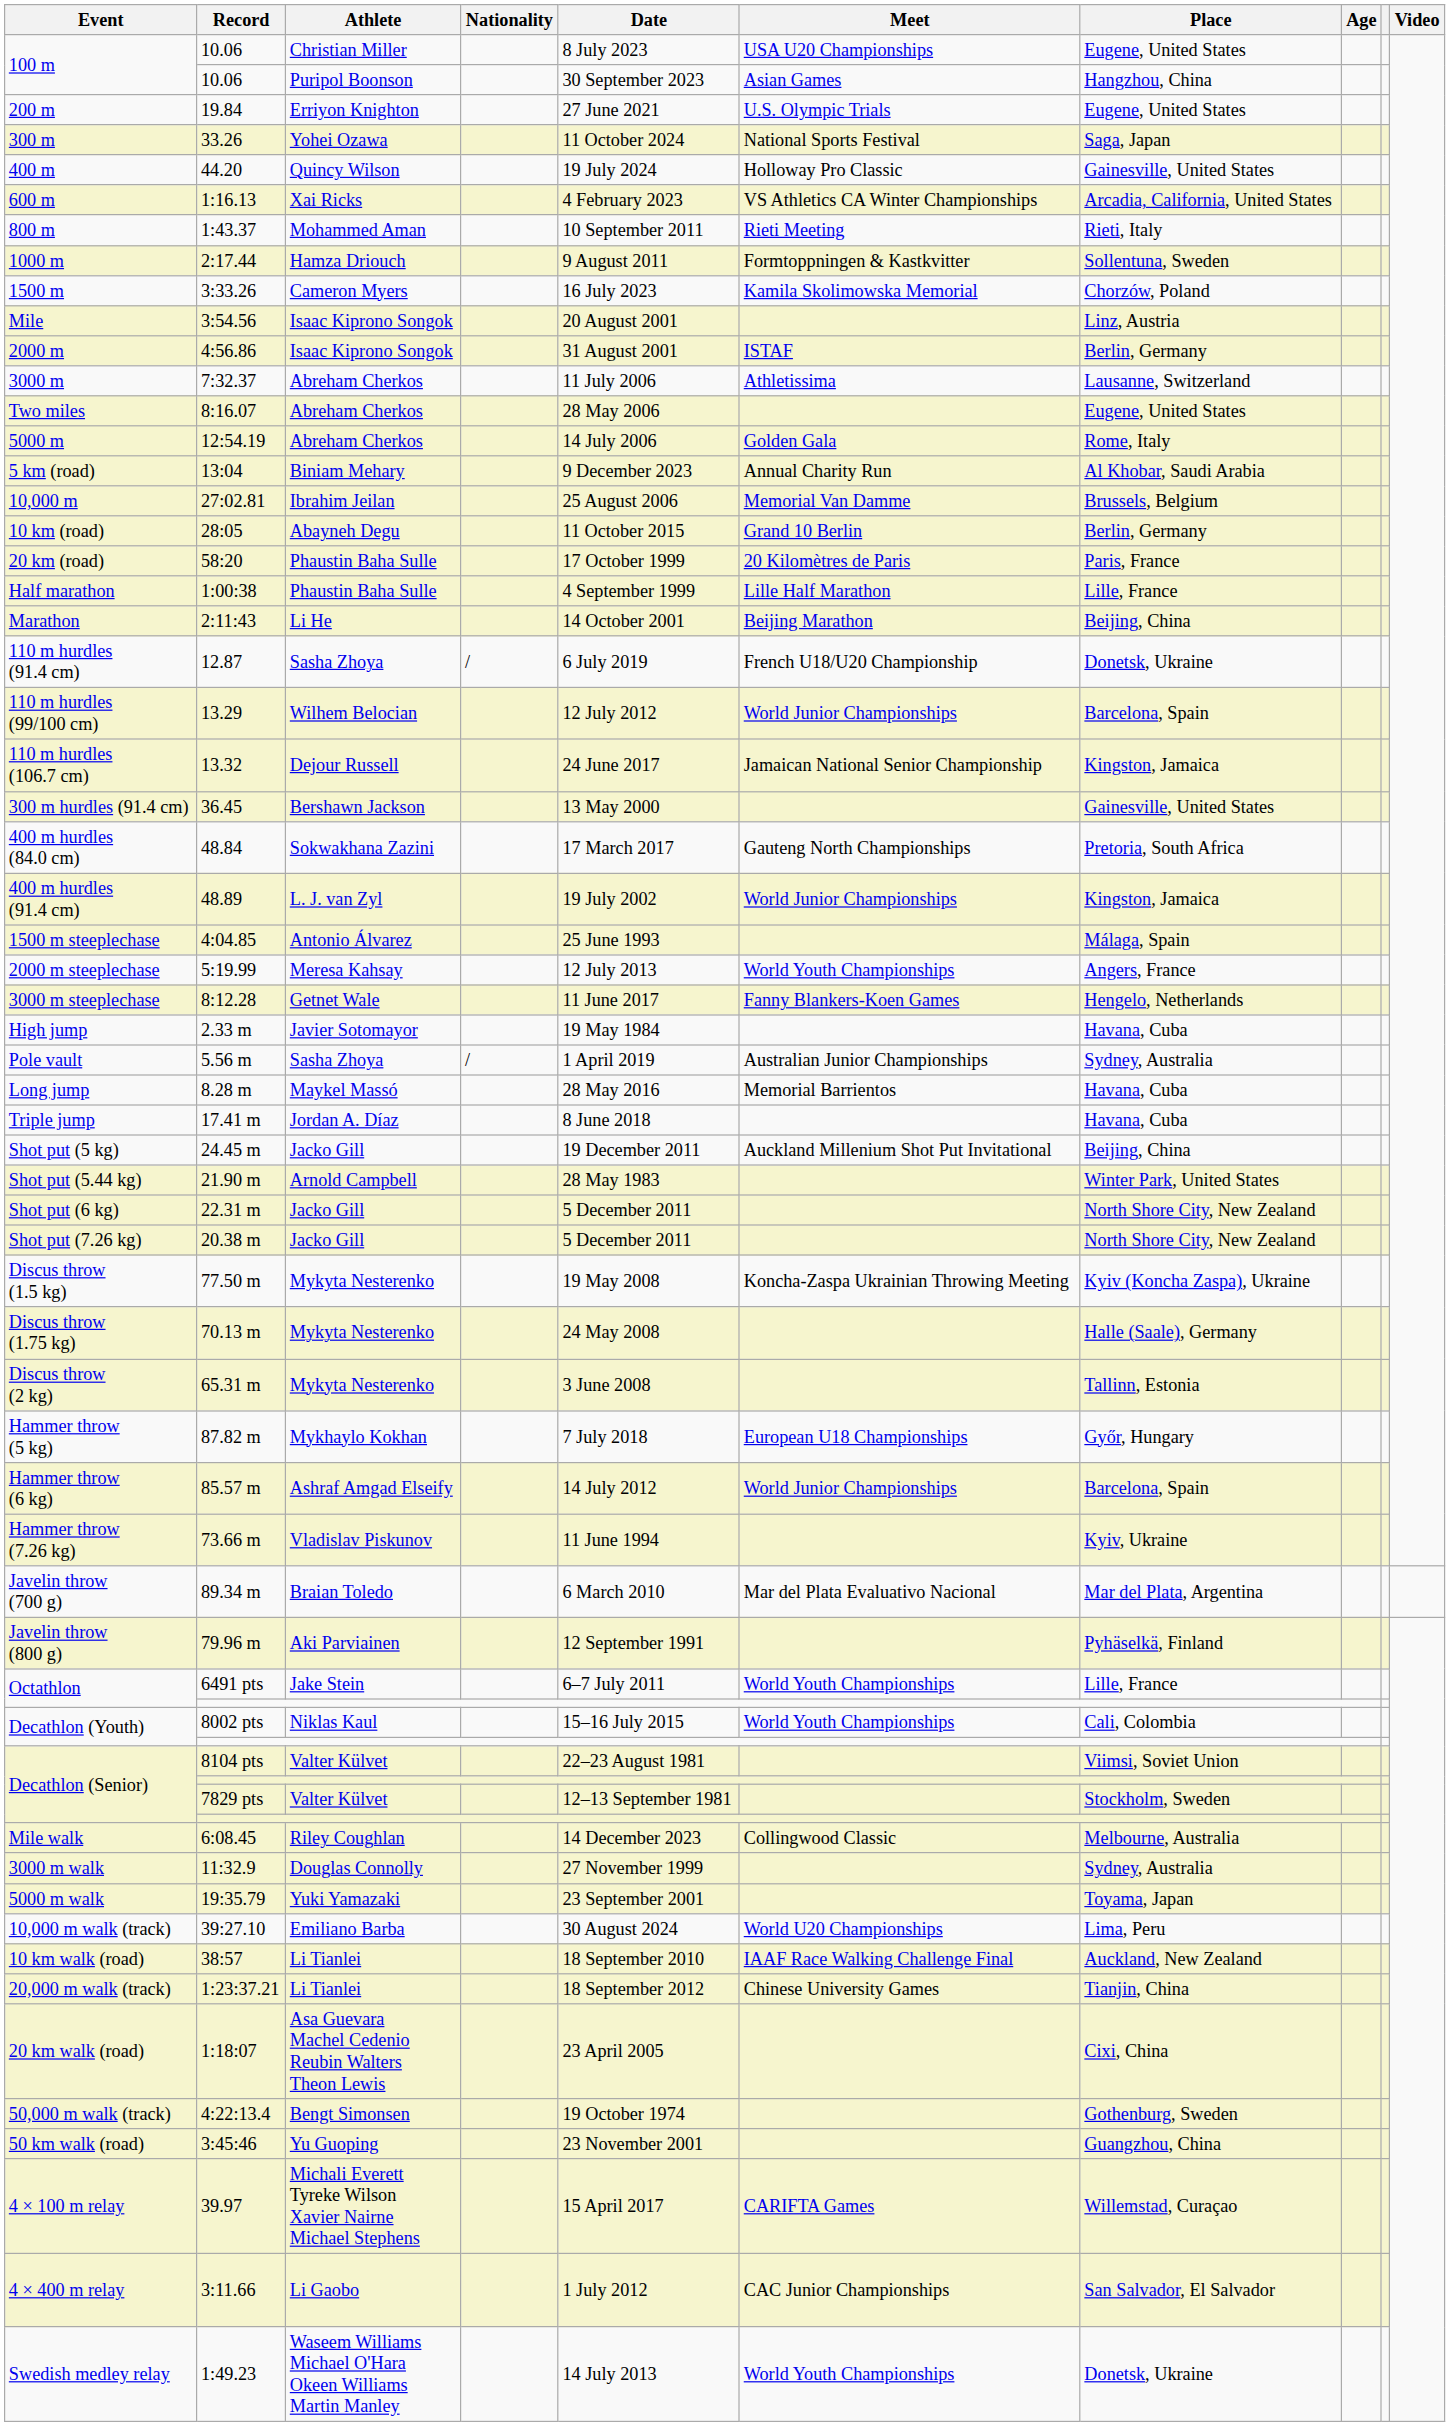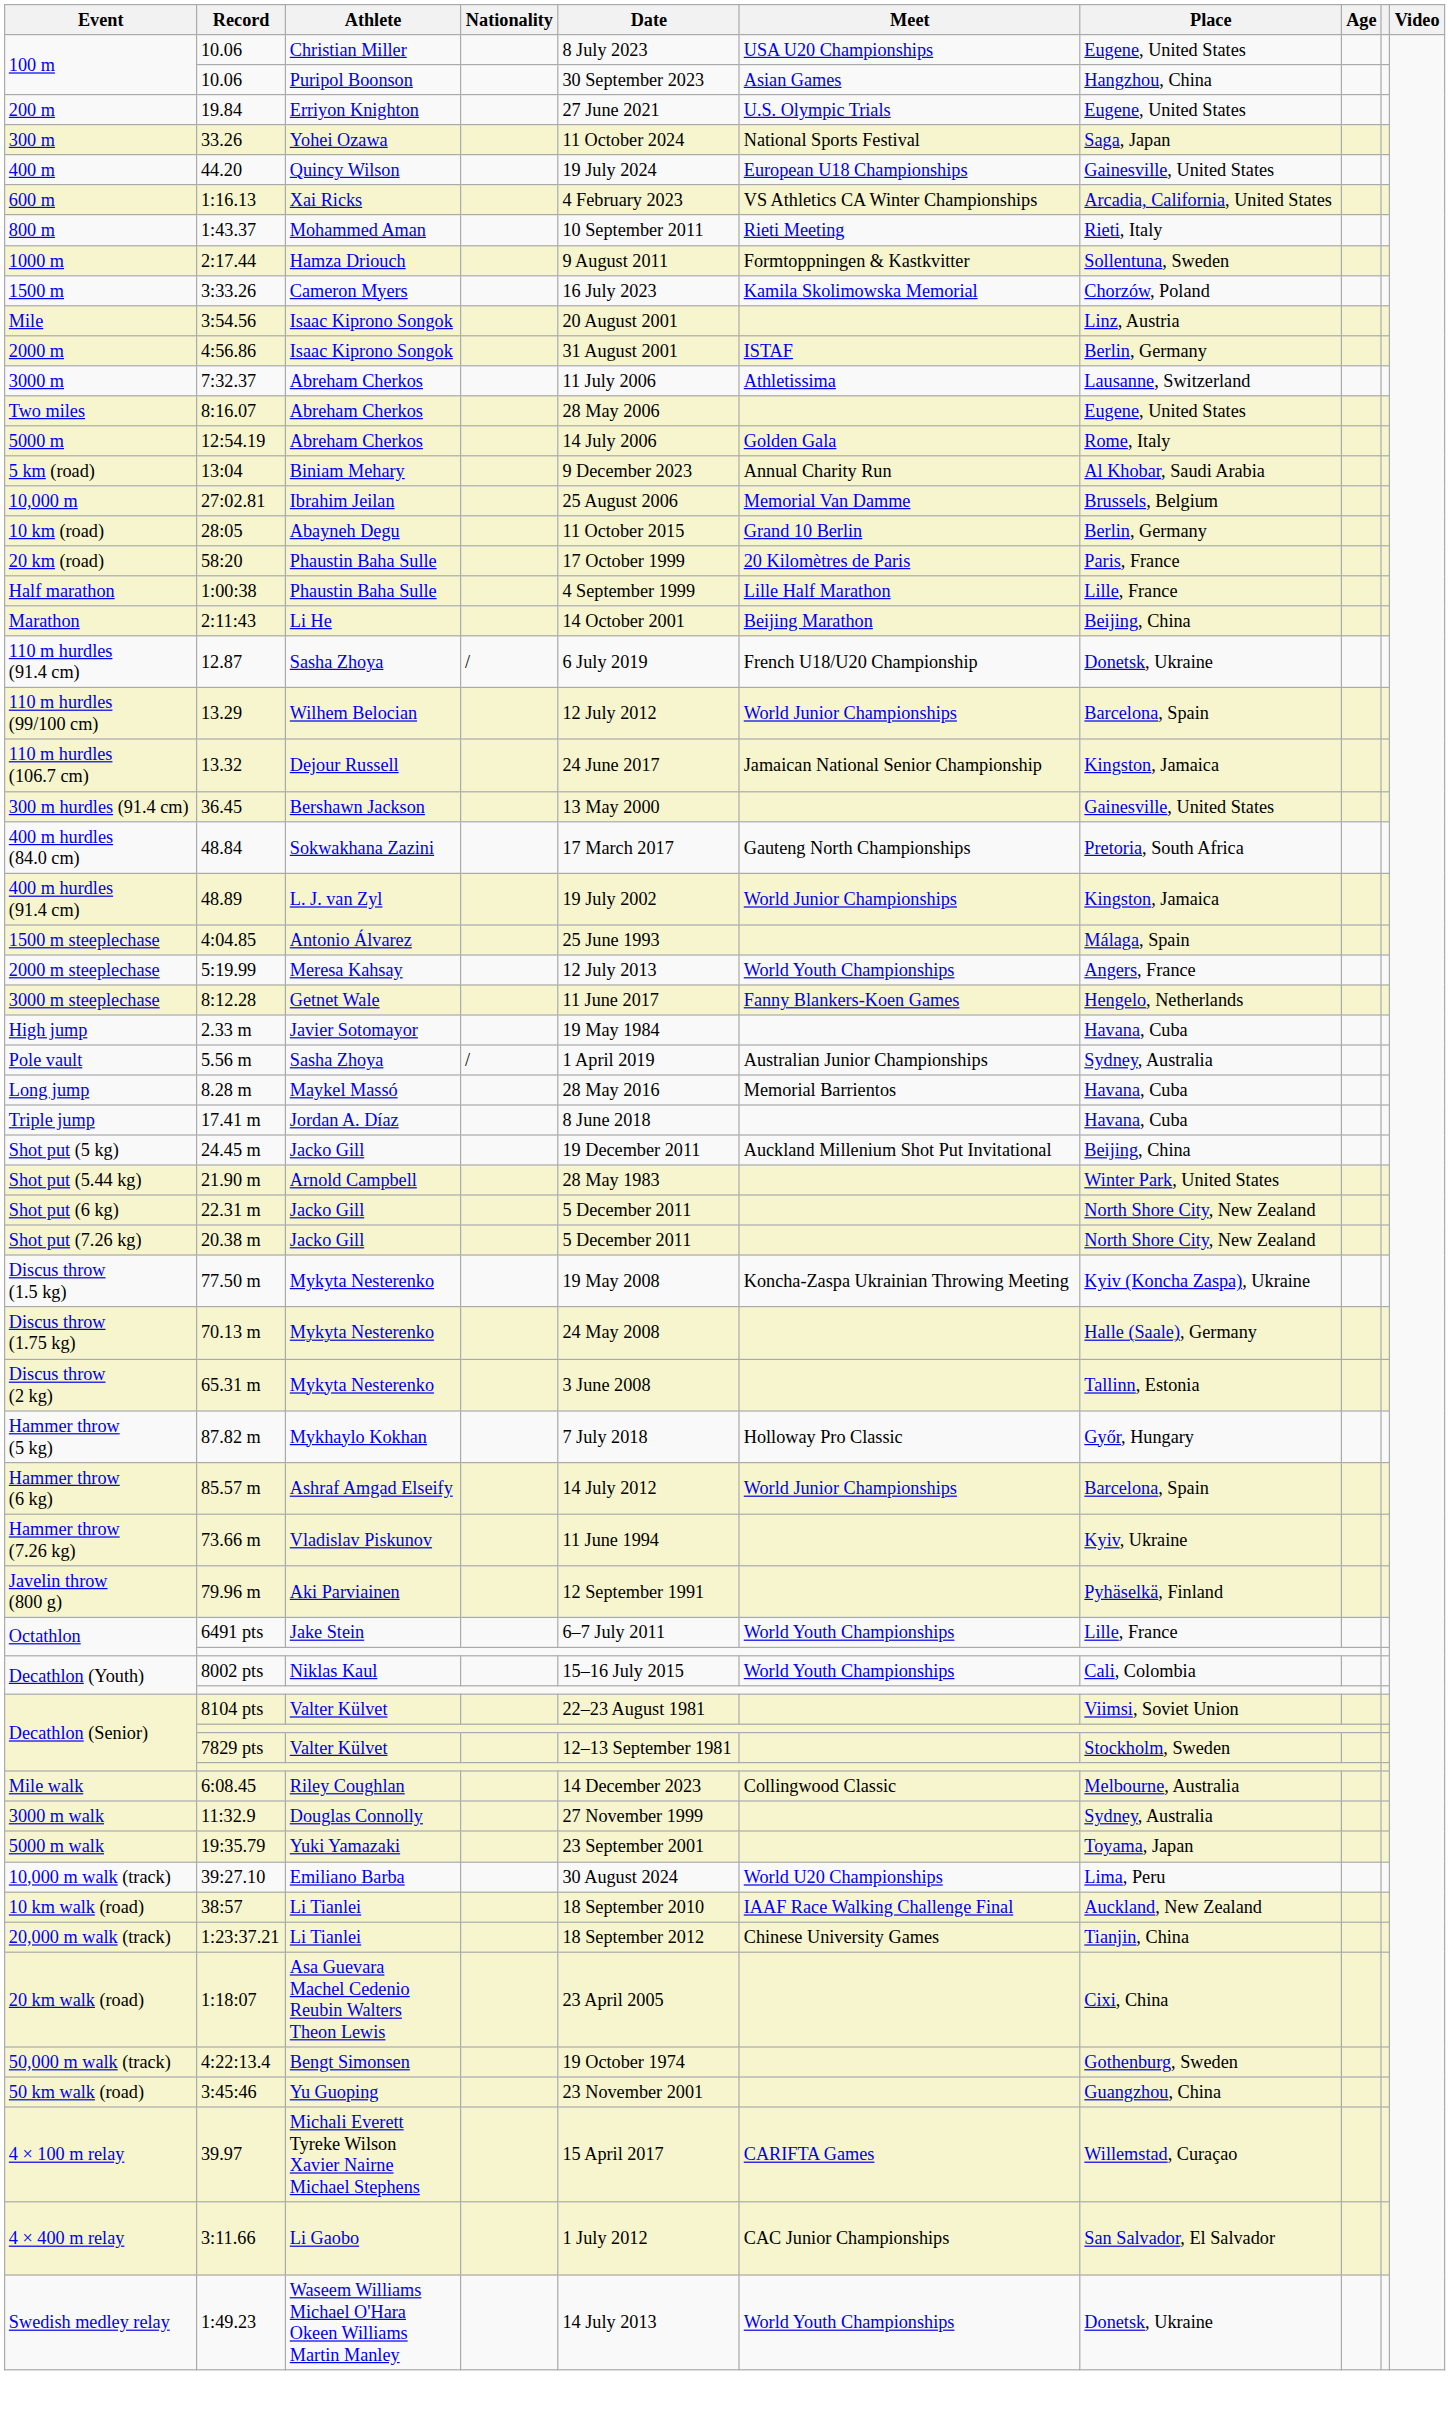400 m | Meet: Holloway Pro Classic -> European U18 Championships
Hammer throw (5 kg) | Meet: European U18 Championships -> Holloway Pro Classic
- row: Javelin throw (700 g) | 89.34 m | Braian Toledo | 6 March 2010 | Mar del Plata Evaluativo Nacional | Mar del Plata, Argentina
